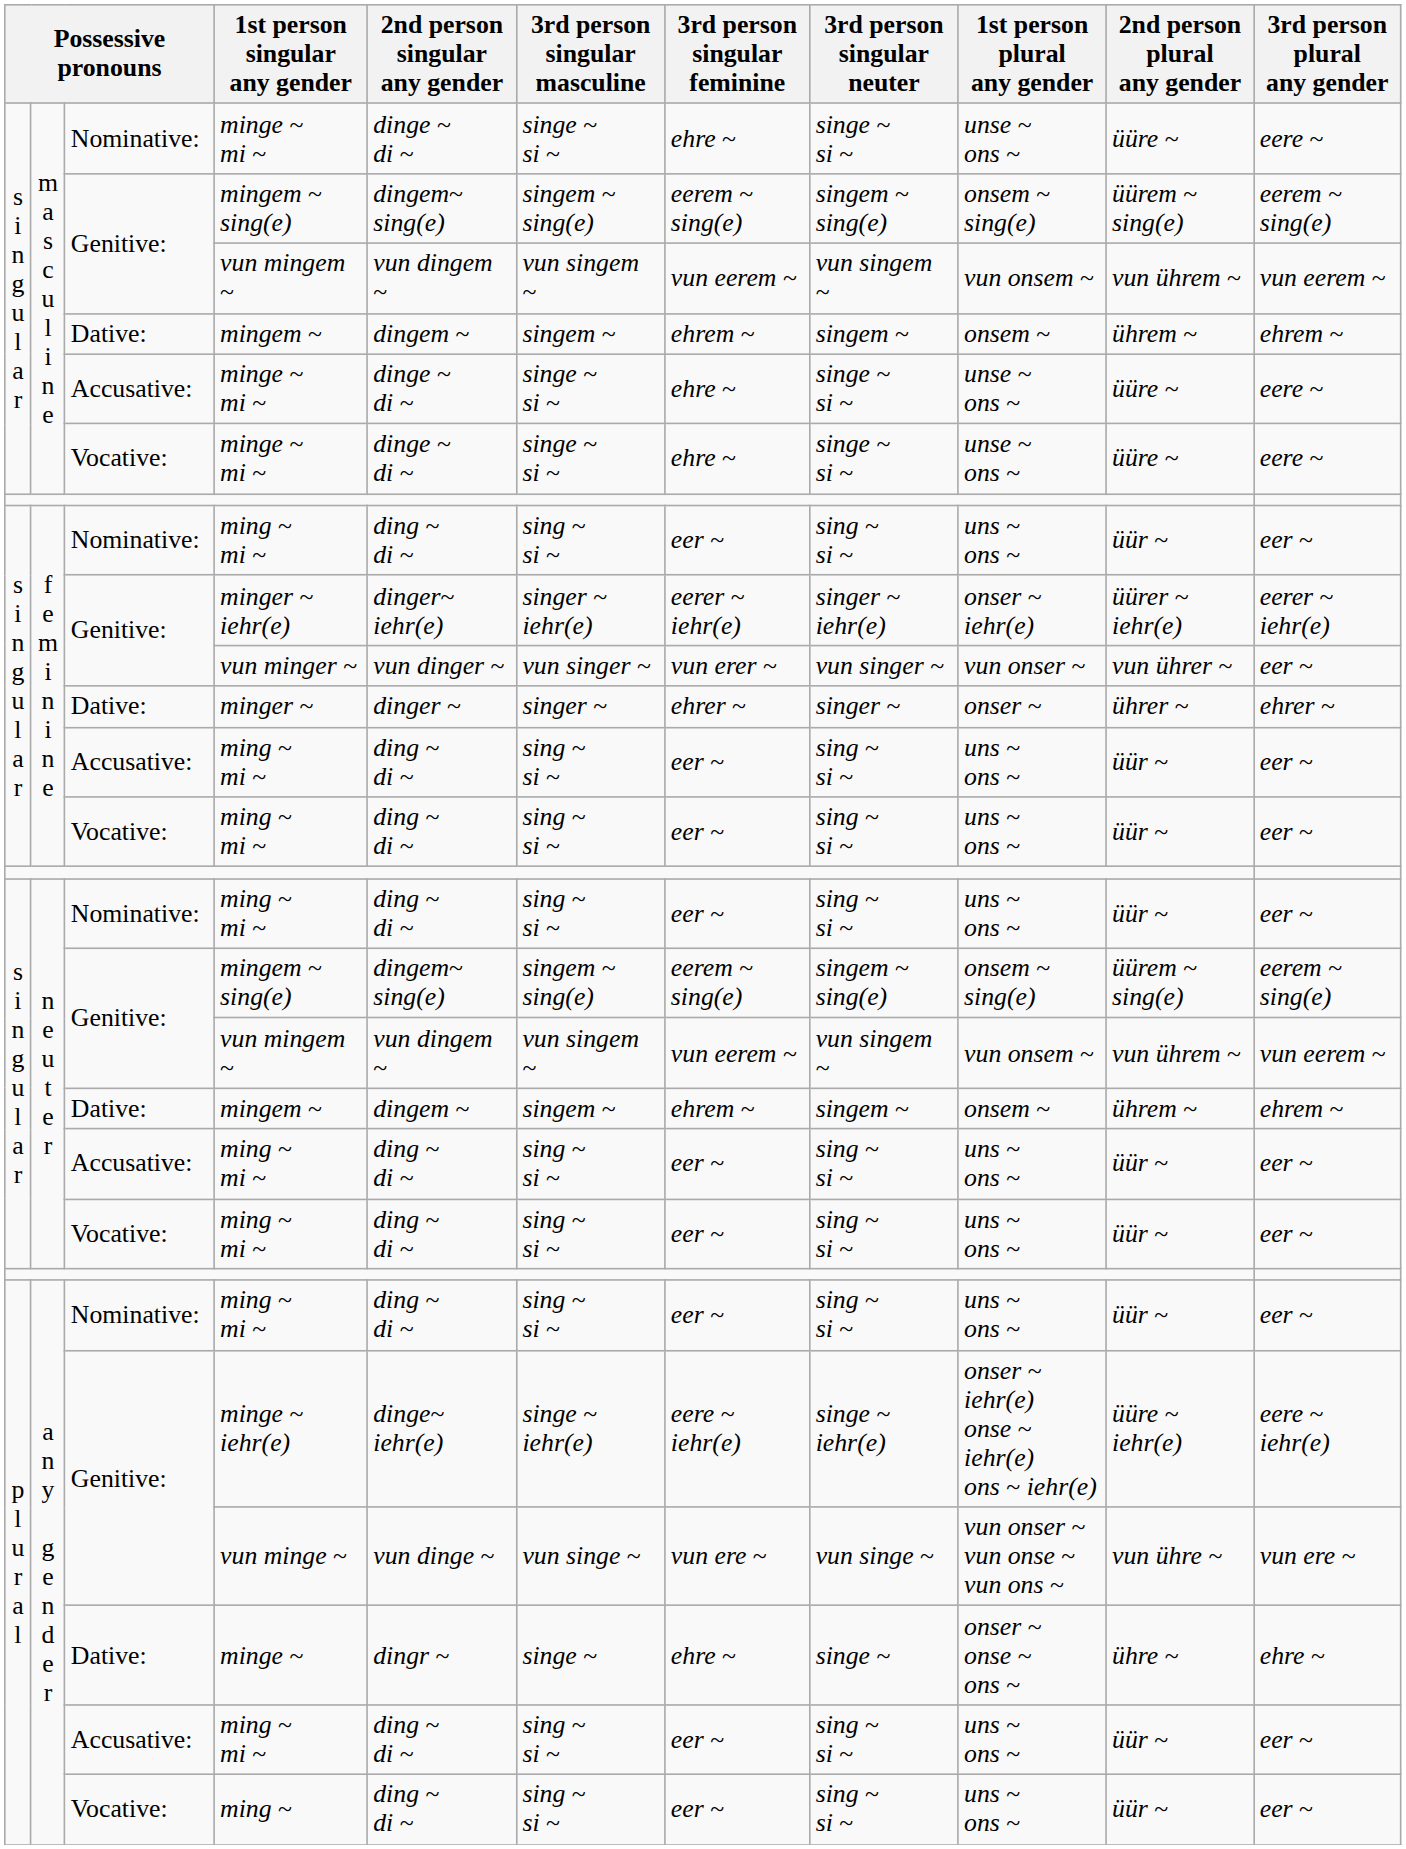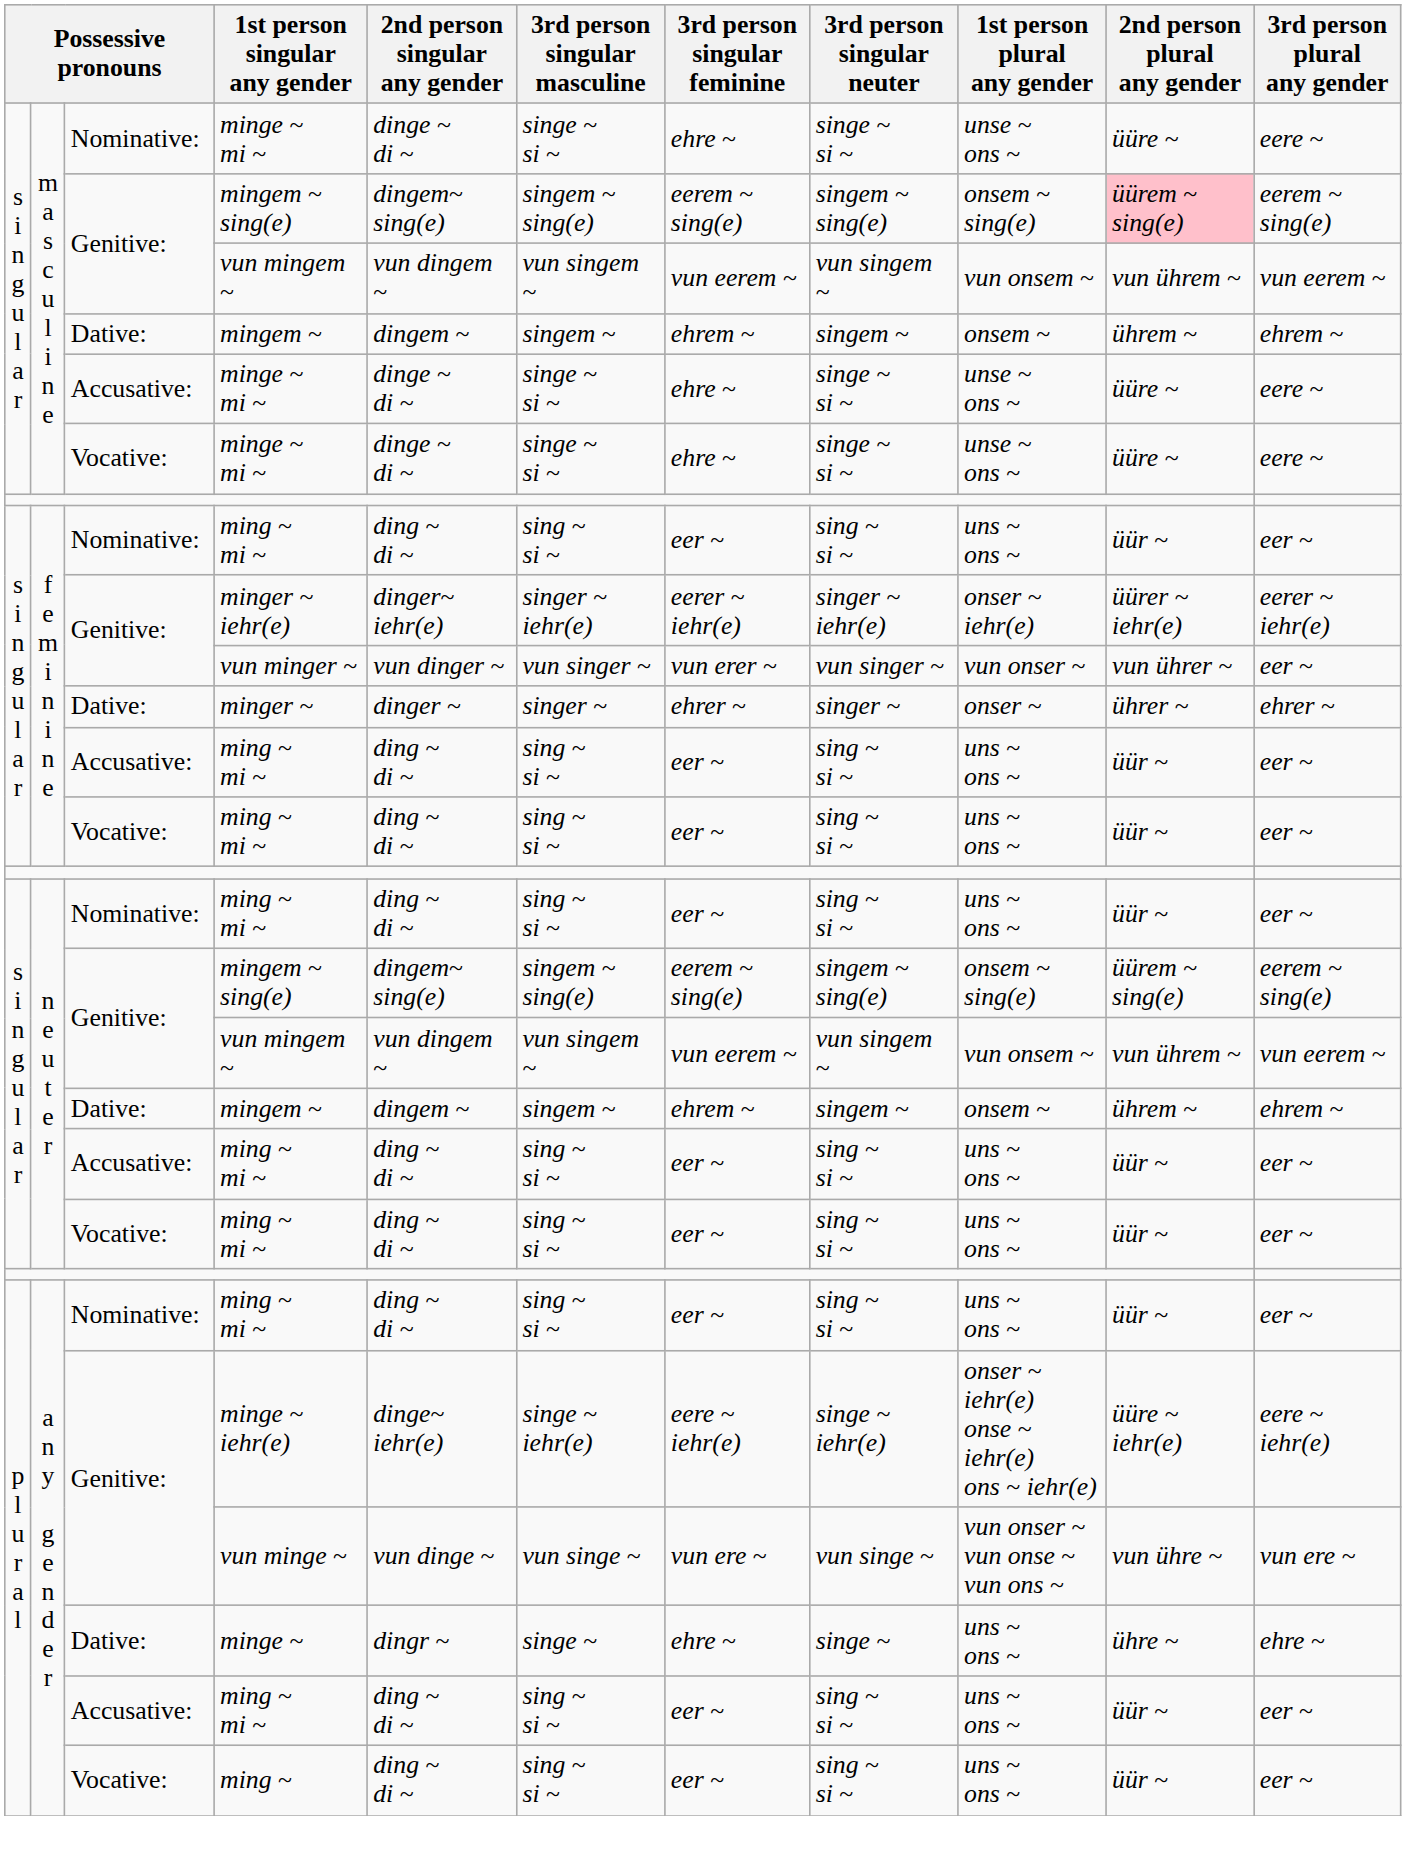m a s c u l i n e / mingem ~ sing(e) | 2nd person plural any gender: no background -> pink background
minge ~ | 1st person plural any gender: onser ~ onse ~ ons ~ -> uns ~ ons ~
